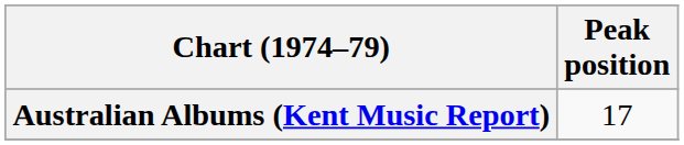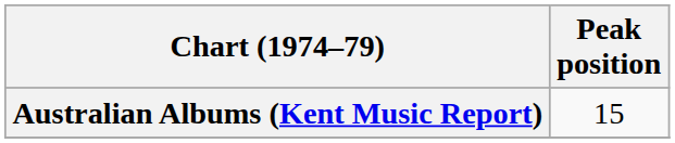Australian Albums (Kent Music Report) | Peak position: 17 -> 15
